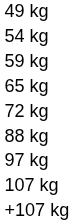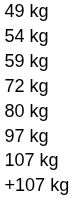- row: 65 kg
+ row: 80 kg
- row: 88 kg
